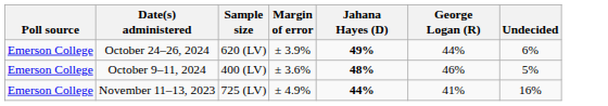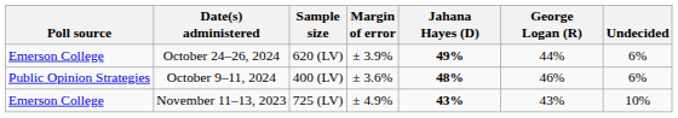October 9–11, 2024 | Poll source: Emerson College -> Public Opinion Strategies
October 9–11, 2024 | Undecided: 5% -> 6%
November 11–13, 2023 | Jahana Hayes (D): 44% -> 43%
November 11–13, 2023 | George Logan (R): 41% -> 43%
November 11–13, 2023 | Undecided: 16% -> 10%
